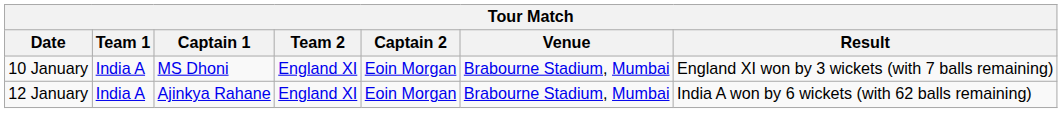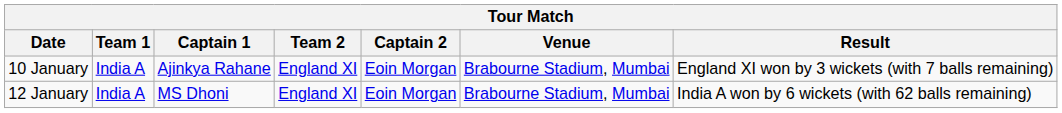10 January | Captain 1: MS Dhoni -> Ajinkya Rahane
12 January | Captain 1: Ajinkya Rahane -> MS Dhoni
